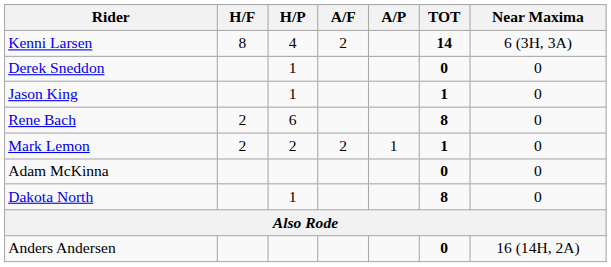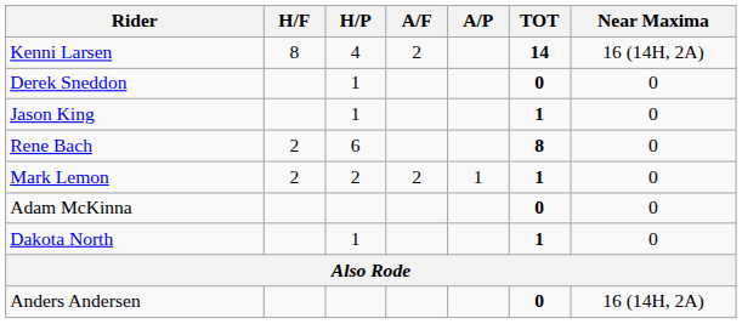Kenni Larsen | Near Maxima: 6 (3H, 3A) -> 16 (14H, 2A)
Dakota North | TOT: 8 -> 1
